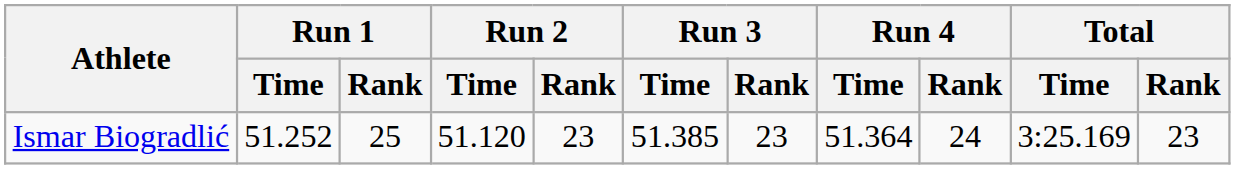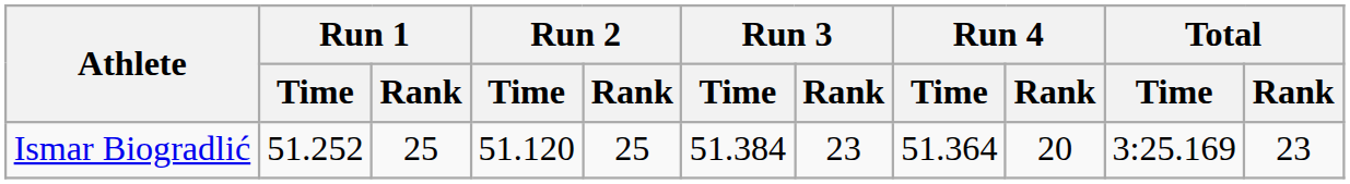Ismar Biogradlić | Run 2 / Rank: 23 -> 25
Ismar Biogradlić | Run 3 / Time: 51.385 -> 51.384
Ismar Biogradlić | Run 4 / Rank: 24 -> 20
